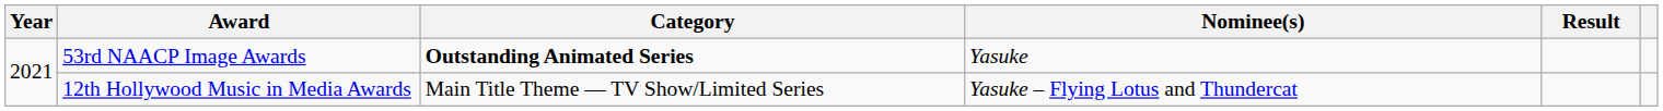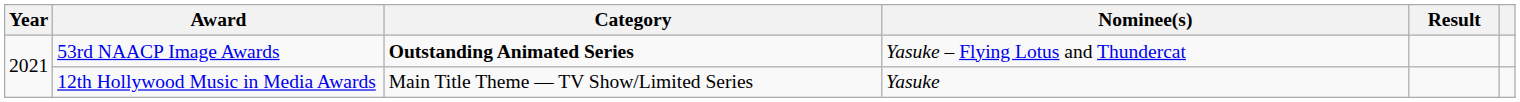53rd NAACP Image Awards | Nominee(s): Yasuke -> Yasuke – Flying Lotus and Thundercat
12th Hollywood Music in Media Awards | Nominee(s): Yasuke – Flying Lotus and Thundercat -> Yasuke
